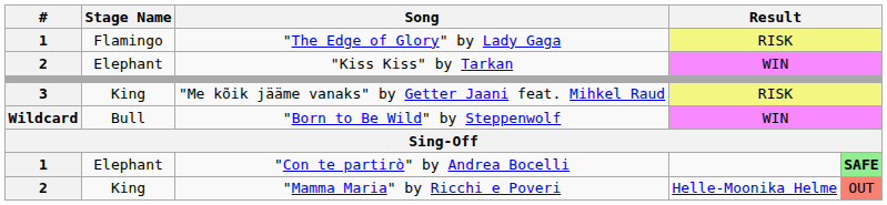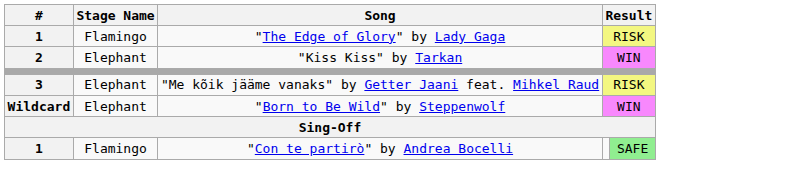"Me kõik jääme vanaks" by Getter Jaani feat. Mihkel Raud | Stage Name: King -> Elephant
"Born to Be Wild" by Steppenwolf | Stage Name: Bull -> Elephant
"Con te partirò" by Andrea Bocelli | Stage Name: Elephant -> Flamingo
"Con te partirò" by Andrea Bocelli | column 5: bold -> normal
- row: 2 | King | "Mamma Maria" by Ricchi e Poveri | Helle-Moonika Helme | OUT
